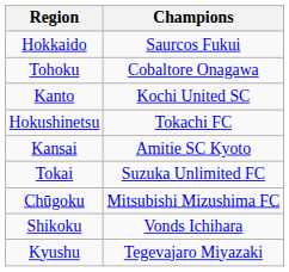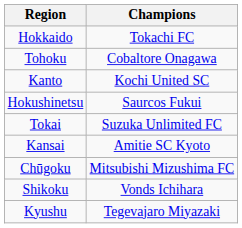Hokkaido | Champions: Saurcos Fukui -> Tokachi FC
Hokushinetsu | Champions: Tokachi FC -> Saurcos Fukui
rows swapped: Tokai <-> Kansai
